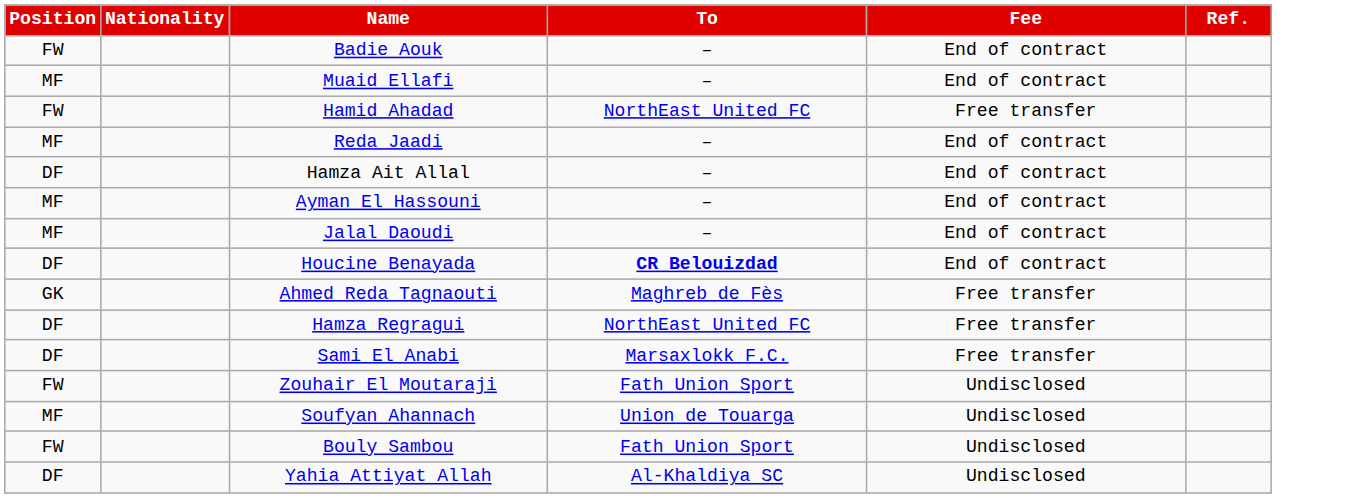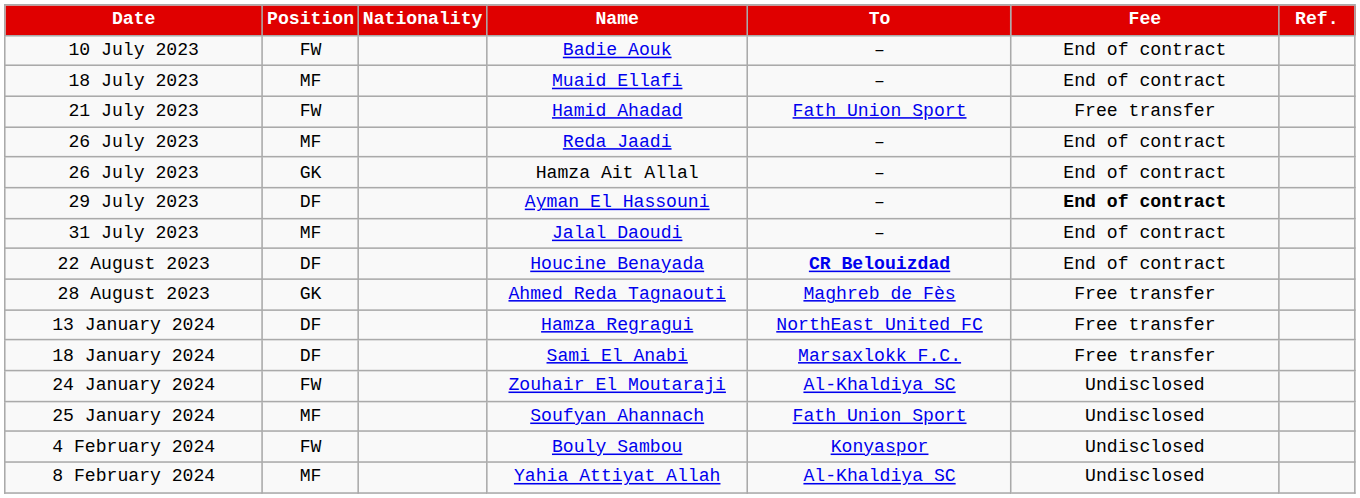+ column: Date | 10 July 2023 | 18 July 2023 | 21 July 2023 | 26 July 2023 | 26 July 2023 | 29 July 2023 | 31 July 2023 | 22 August 2023 | 28 August 2023 | 13 January 2024 | 18 January 2024 | 24 January 2024 | 25 January 2024 | 4 February 2024 | 8 February 2024
Hamid Ahadad | To: NorthEast United FC -> Fath Union Sport
Hamza Ait Allal | Position: DF -> GK
Ayman El Hassouni | Position: MF -> DF
Ayman El Hassouni | Fee: normal -> bold
Zouhair El Moutaraji | To: Fath Union Sport -> Al-Khaldiya SC
Soufyan Ahannach | To: Union de Touarga -> Fath Union Sport
Bouly Sambou | To: Fath Union Sport -> Konyaspor
Yahia Attiyat Allah | Position: DF -> MF
